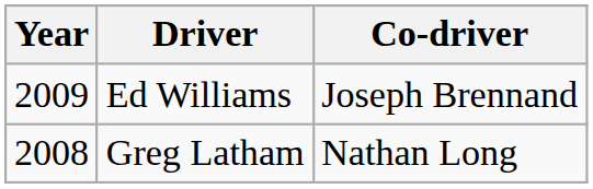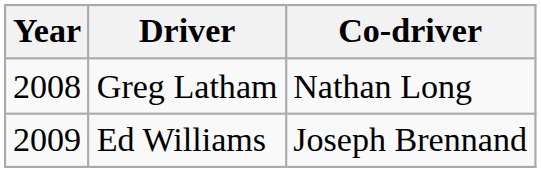rows swapped: Greg Latham <-> Ed Williams
